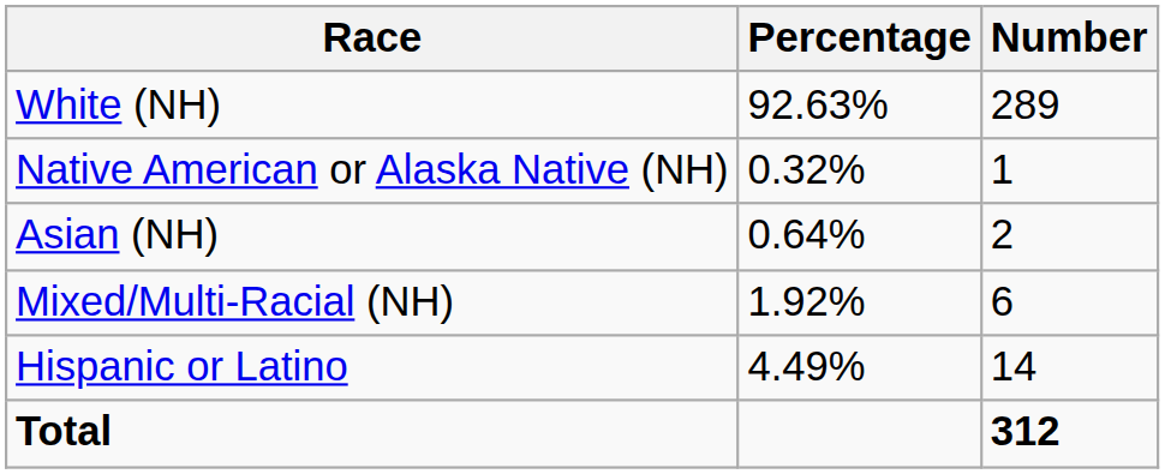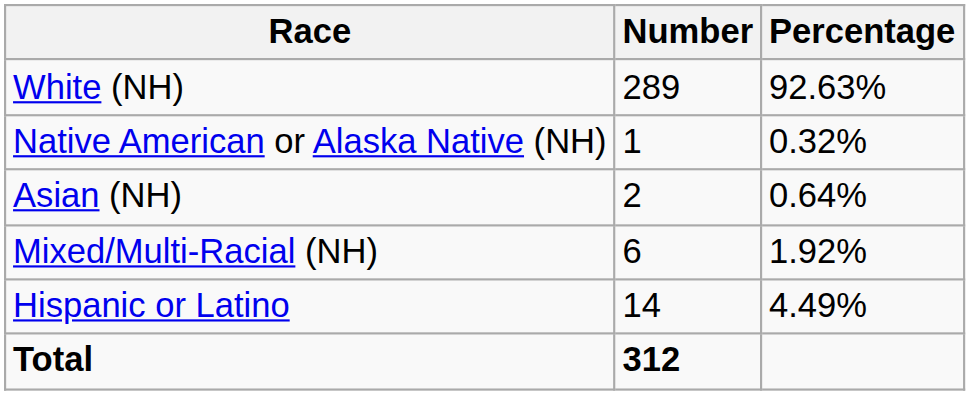columns swapped: Number <-> Percentage
